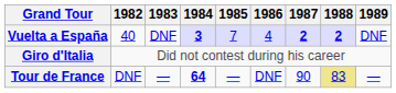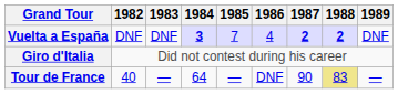Vuelta a España | 1982: 40 -> DNF
Tour de France | 1982: DNF -> 40
Tour de France | 1984: bold -> normal
